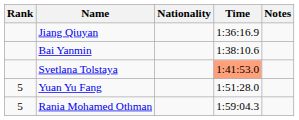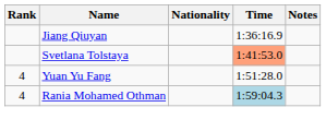- row: Bai Yanmin | 1:38:10.6
Yuan Yu Fang | Rank: 5 -> 4
Rania Mohamed Othman | Rank: 5 -> 4
Rania Mohamed Othman | Time: no background -> lightblue background
